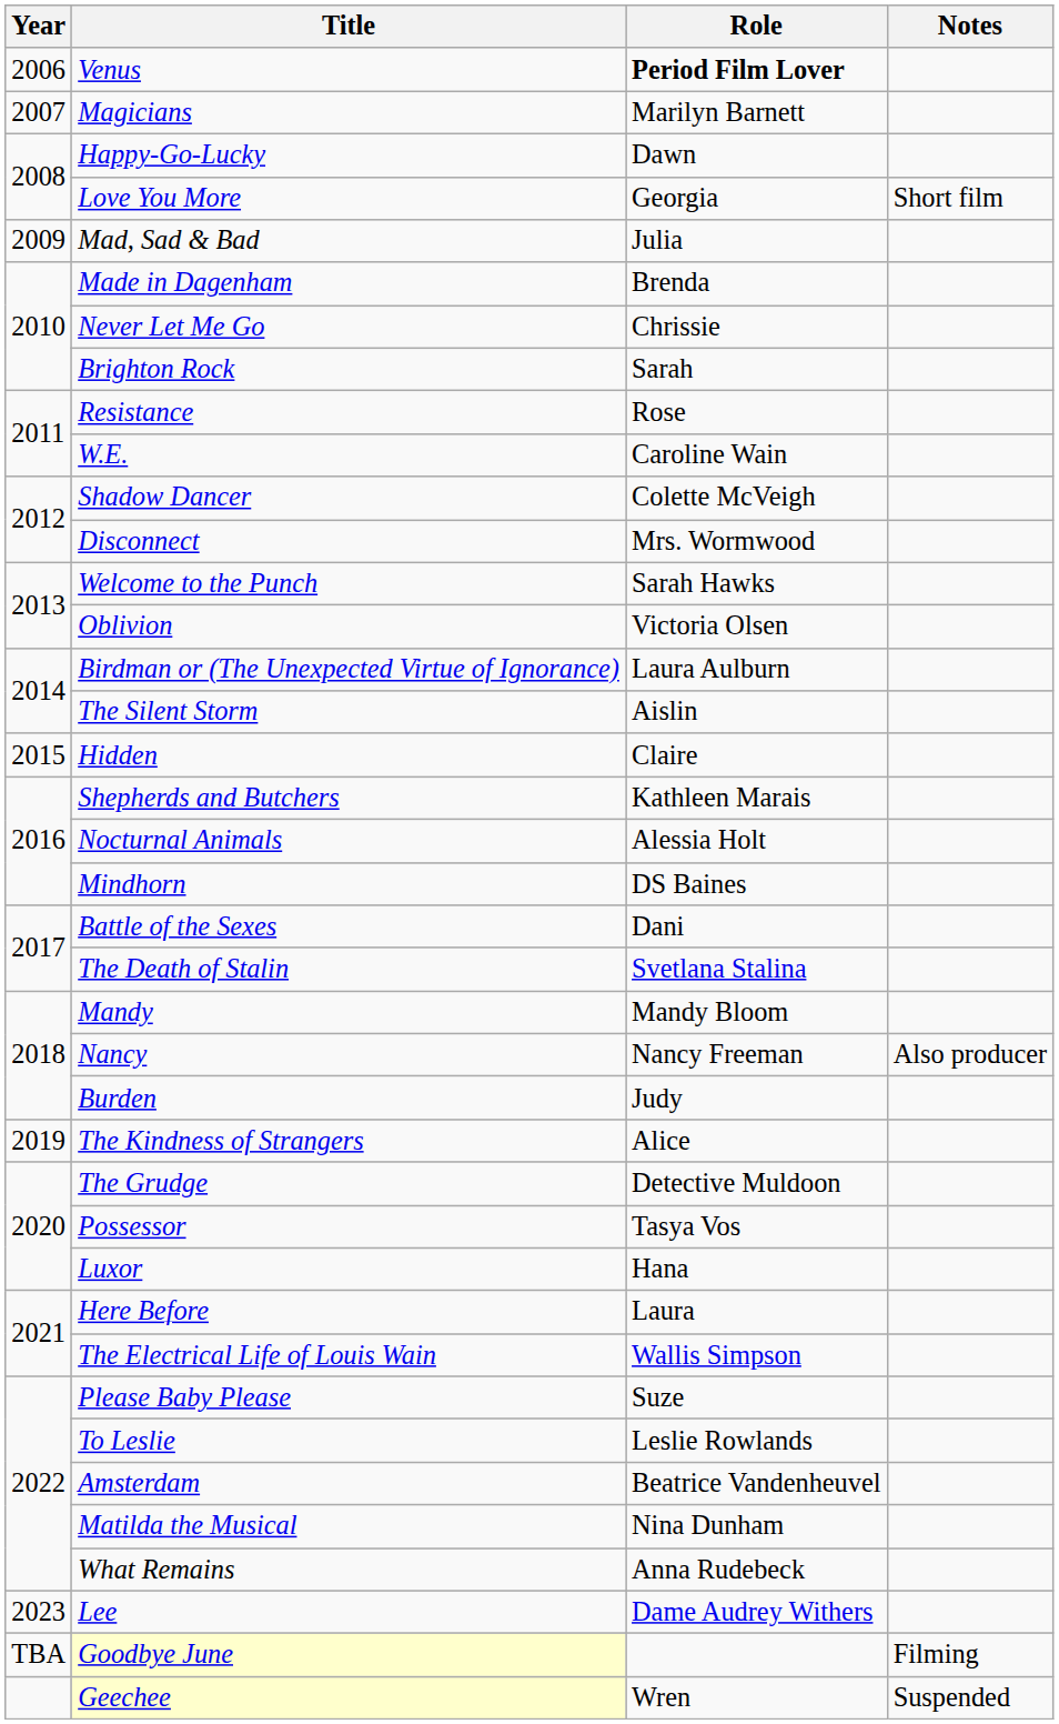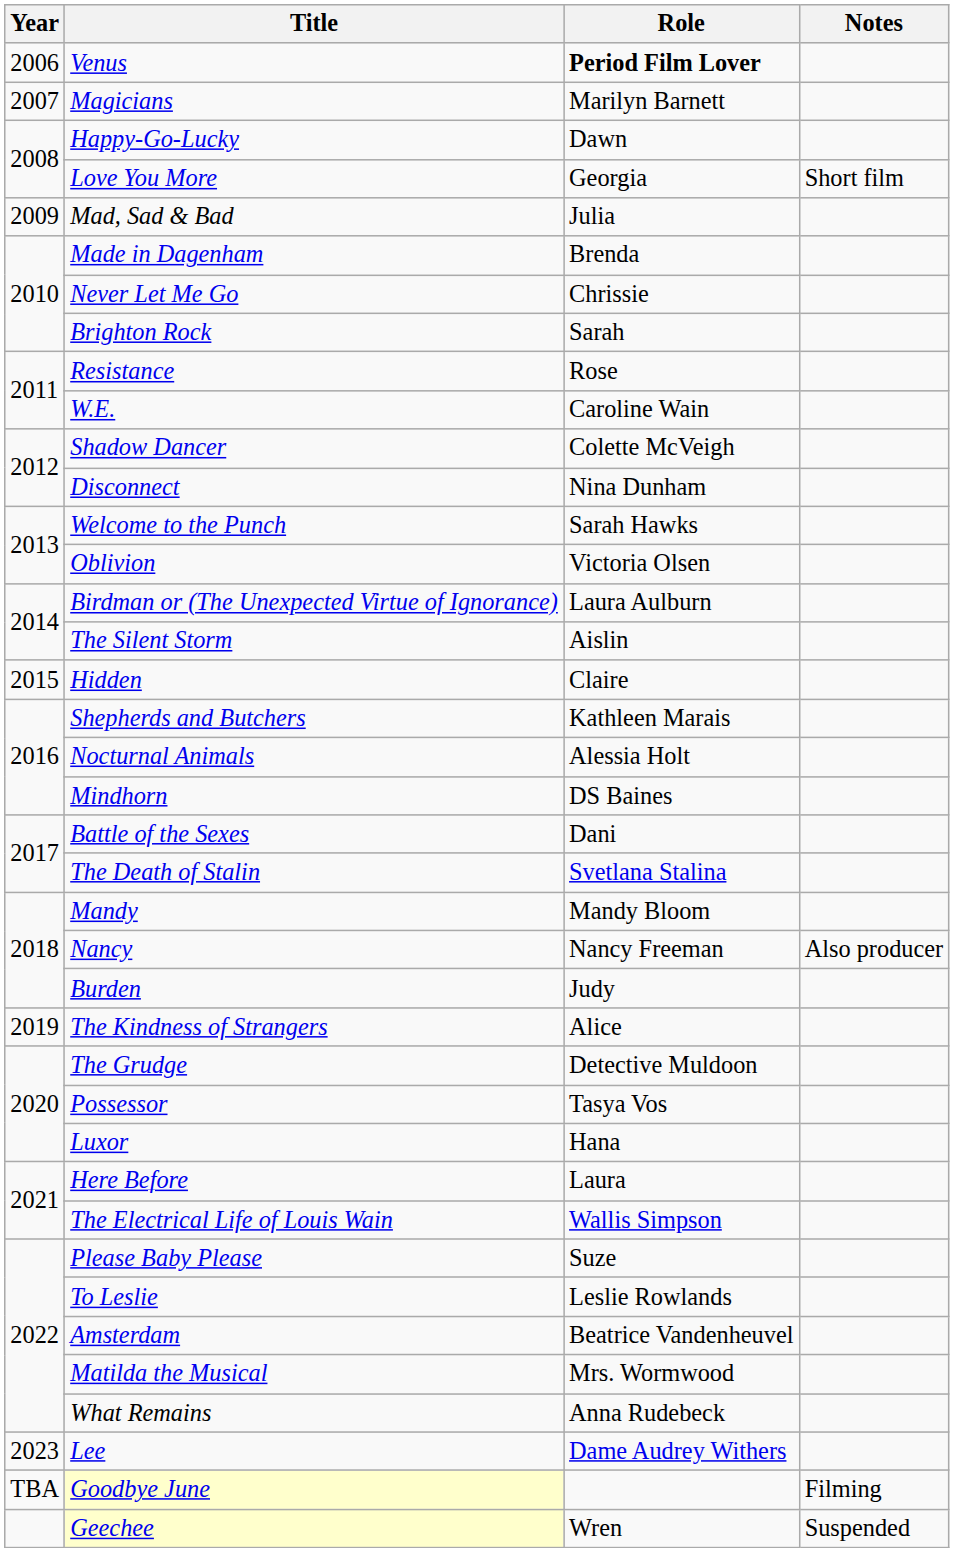Disconnect | Role: Mrs. Wormwood -> Nina Dunham
Matilda the Musical | Role: Nina Dunham -> Mrs. Wormwood
